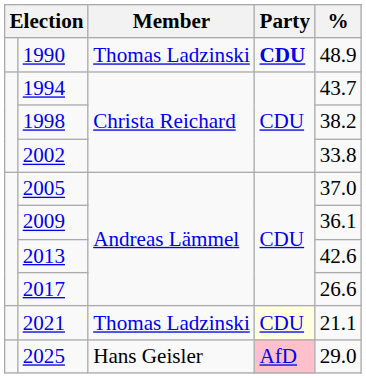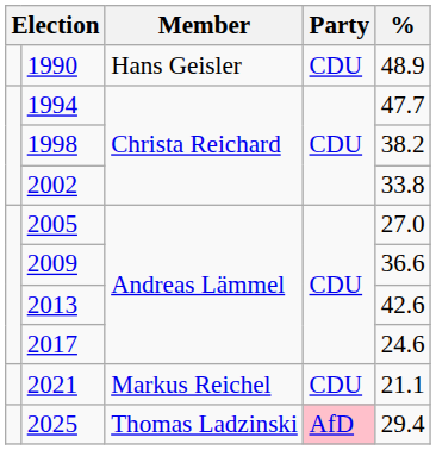1990 | Member: Thomas Ladzinski -> Hans Geisler
1990 | Party: bold -> normal
1994 | %: 43.7 -> 47.7
2005 | %: 37.0 -> 27.0
2009 | %: 36.1 -> 36.6
2017 | %: 26.6 -> 24.6
2021 | Member: Thomas Ladzinski -> Markus Reichel
2021 | Party: lightyellow background -> no background
2025 | Member: Hans Geisler -> Thomas Ladzinski
2025 | %: 29.0 -> 29.4
